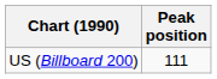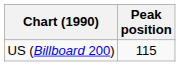US (Billboard 200) | Peak position: 111 -> 115
